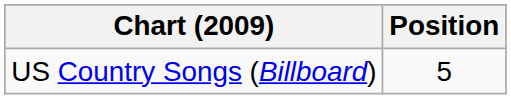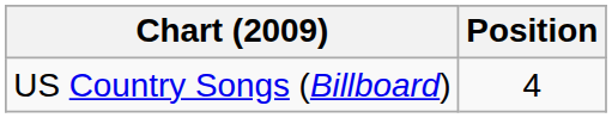US Country Songs (Billboard) | Position: 5 -> 4
